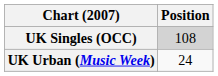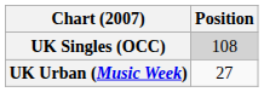UK Urban (Music Week) | Position: 24 -> 27
